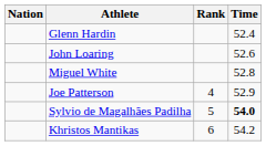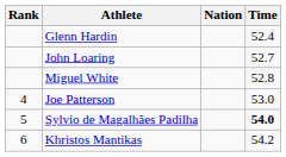columns swapped: Rank <-> Nation
John Loaring | Time: 52.6 -> 52.7
Joe Patterson | Time: 52.9 -> 53.0
